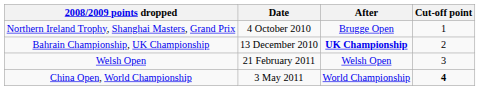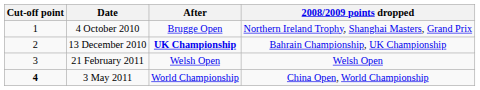columns swapped: Cut-off point <-> 2008/2009 points dropped
